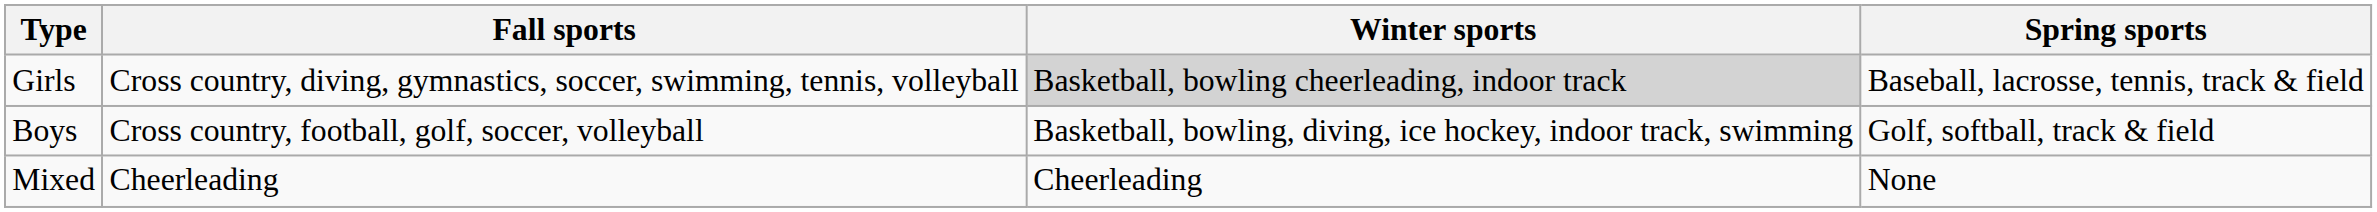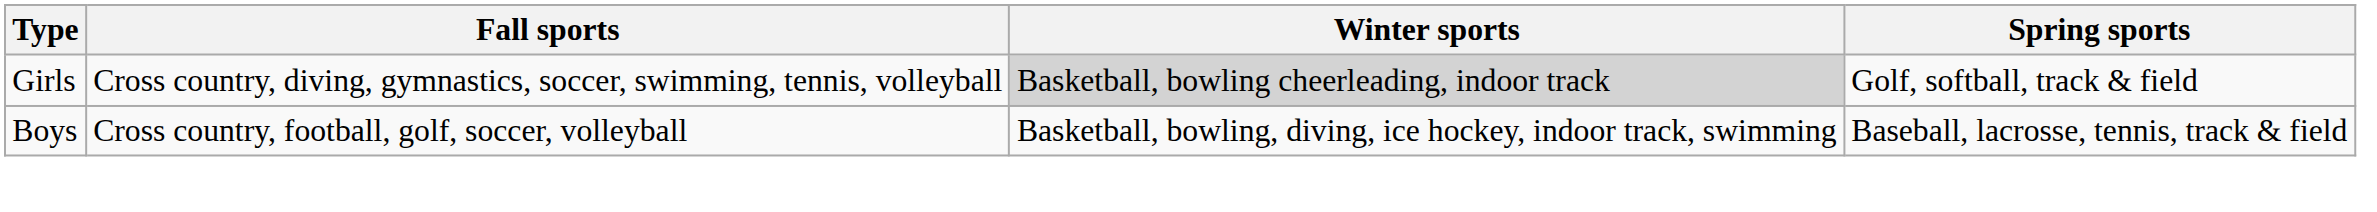Girls | Spring sports: Baseball, lacrosse, tennis, track & field -> Golf, softball, track & field
Boys | Spring sports: Golf, softball, track & field -> Baseball, lacrosse, tennis, track & field
- row: Mixed | Cheerleading | Cheerleading | None
